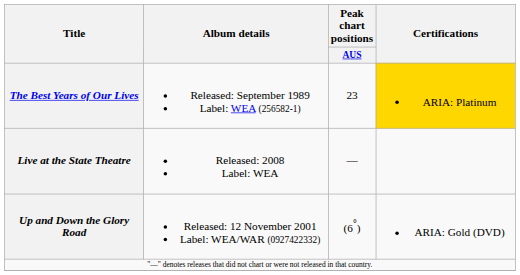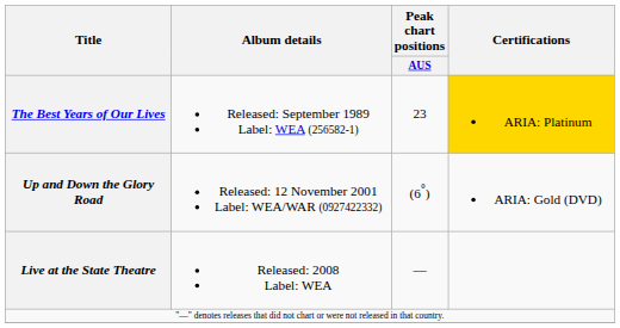rows swapped: Up and Down the Glory Road <-> Live at the State Theatre
